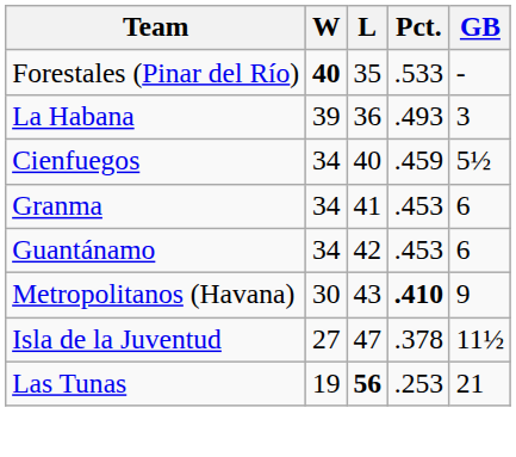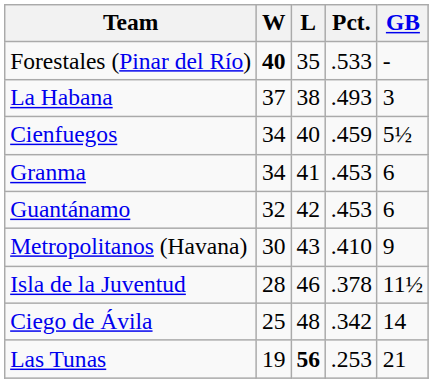La Habana | W: 39 -> 37
La Habana | L: 36 -> 38
Guantánamo | W: 34 -> 32
Metropolitanos (Havana) | Pct.: bold -> normal
Isla de la Juventud | W: 27 -> 28
Isla de la Juventud | L: 47 -> 46
+ row: Ciego de Ávila | 25 | 48 | .342 | 14
